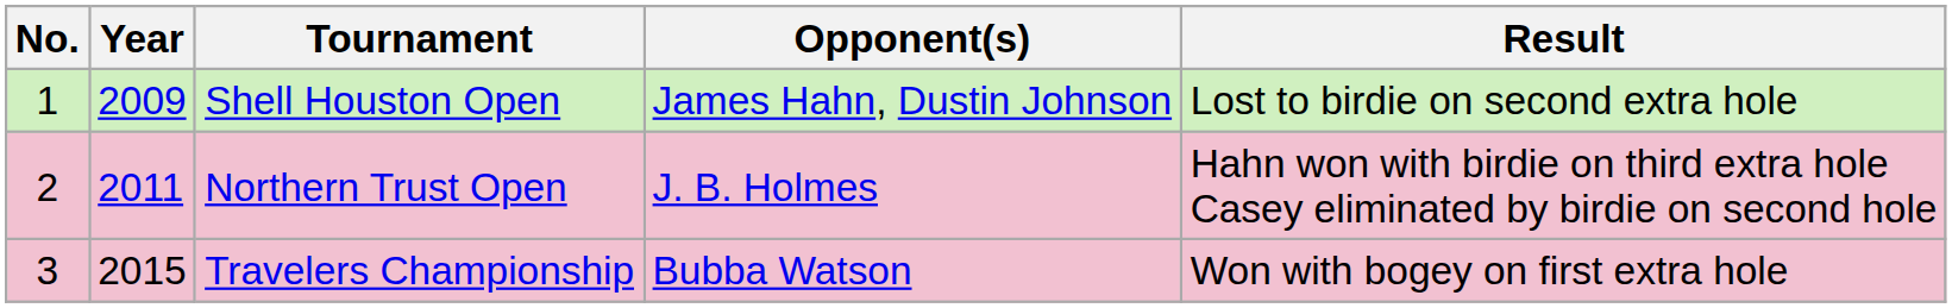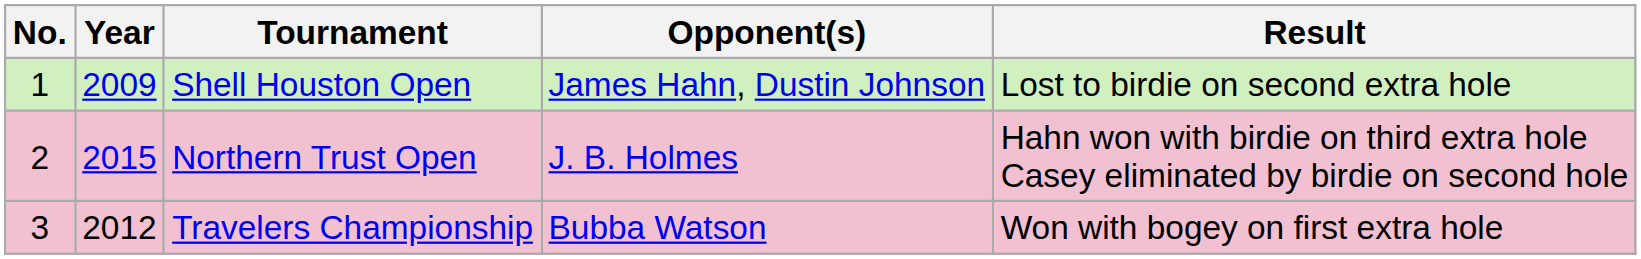Northern Trust Open | Year: 2011 -> 2015
Travelers Championship | Year: 2015 -> 2012
